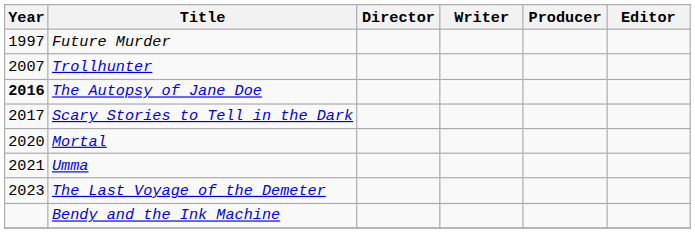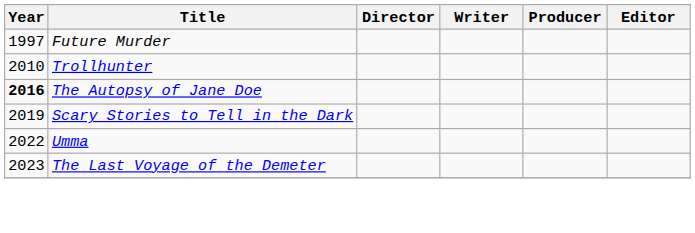Trollhunter | Year: 2007 -> 2010
Scary Stories to Tell in the Dark | Year: 2017 -> 2019
- row: 2020 | Mortal
Umma | Year: 2021 -> 2022
- row: Bendy and the Ink Machine
